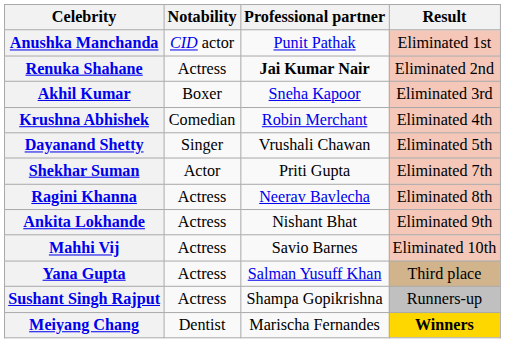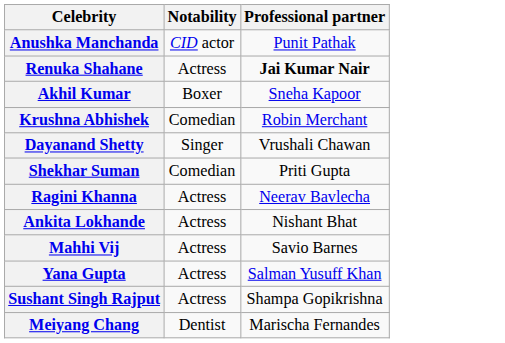- column: Result | Eliminated 1st | Eliminated 2nd | Eliminated 3rd | Eliminated 4th | Eliminated 5th | Eliminated 7th | Eliminated 8th | Eliminated 9th | Eliminated 10th | Third place | Runners-up | Winners
Shekhar Suman | Notability: Actor -> Comedian
